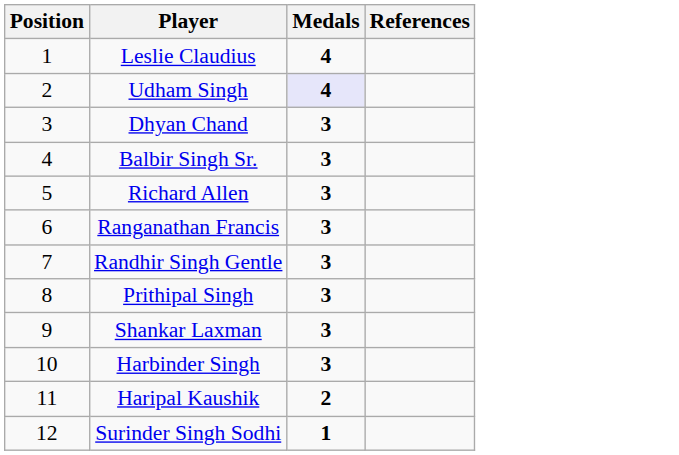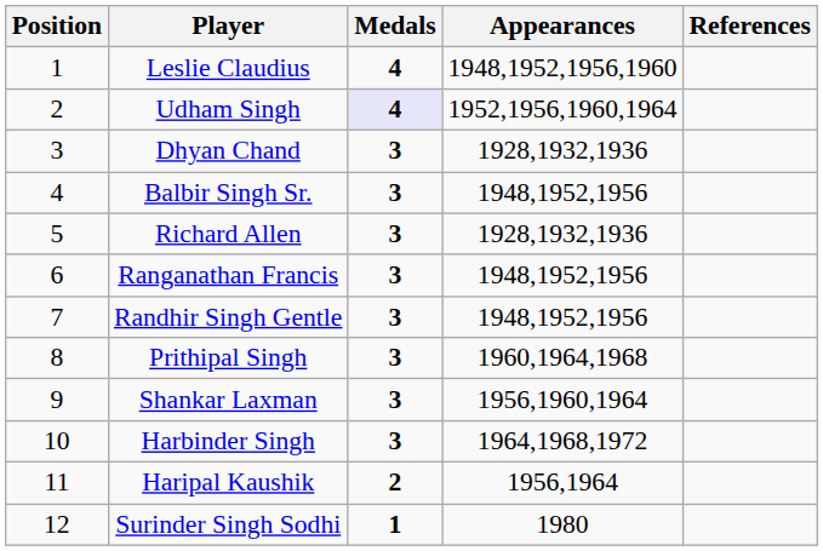+ column: Appearances | 1948,1952,1956,1960 | 1952,1956,1960,1964 | 1928,1932,1936 | 1948,1952,1956 | 1928,1932,1936 | 1948,1952,1956 | 1948,1952,1956 | 1960,1964,1968 | 1956,1960,1964 | 1964,1968,1972 | 1956,1964 | 1980
